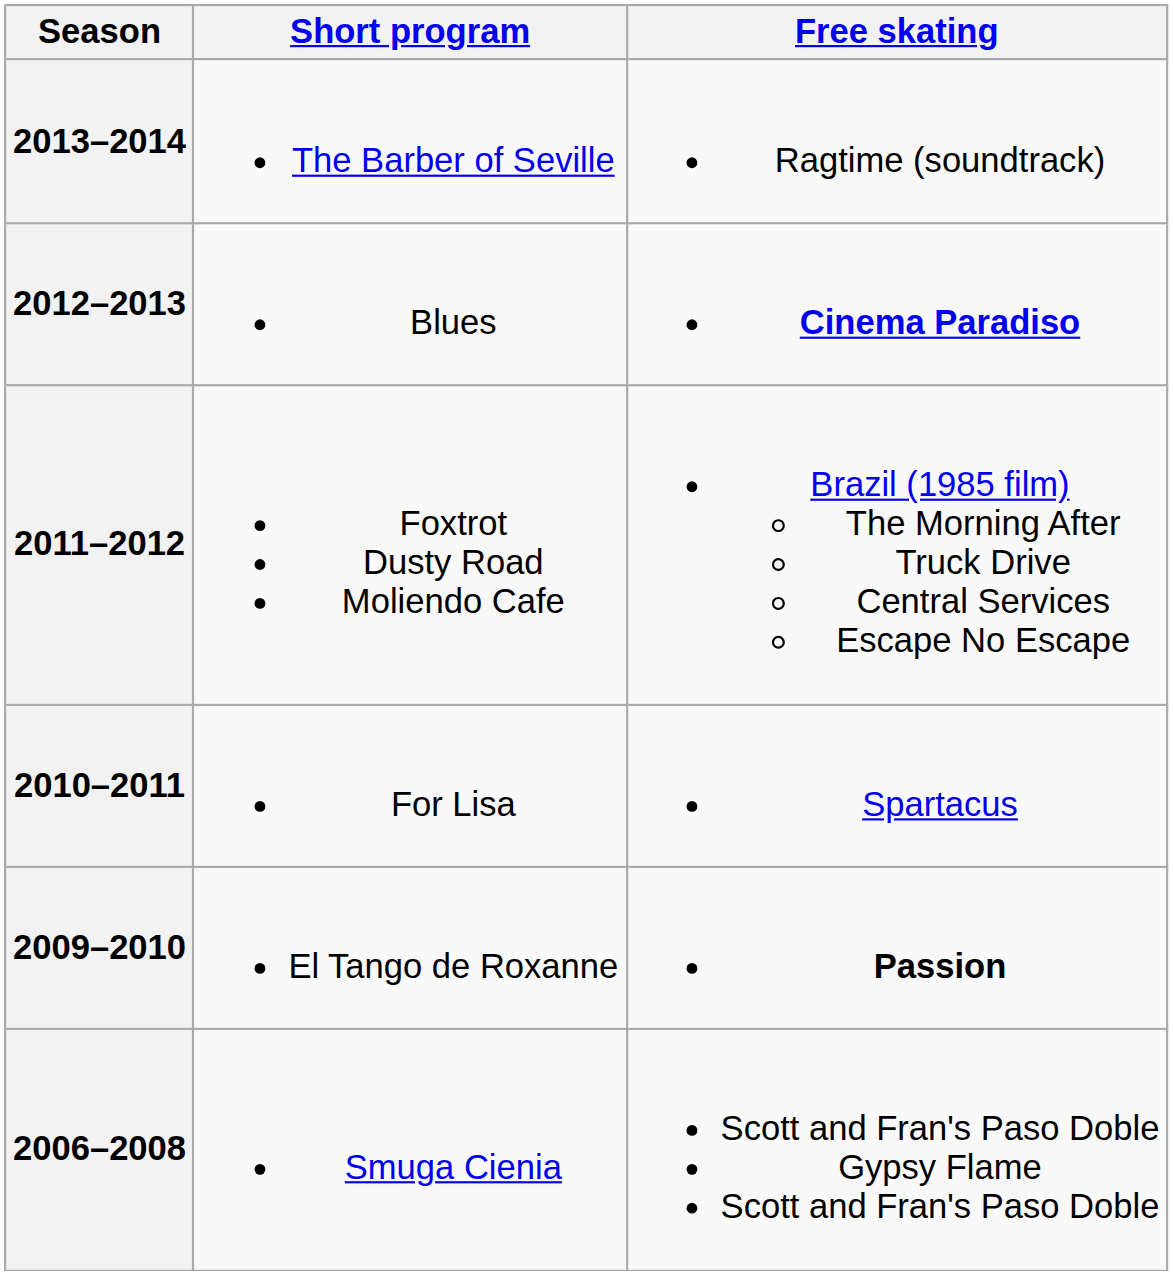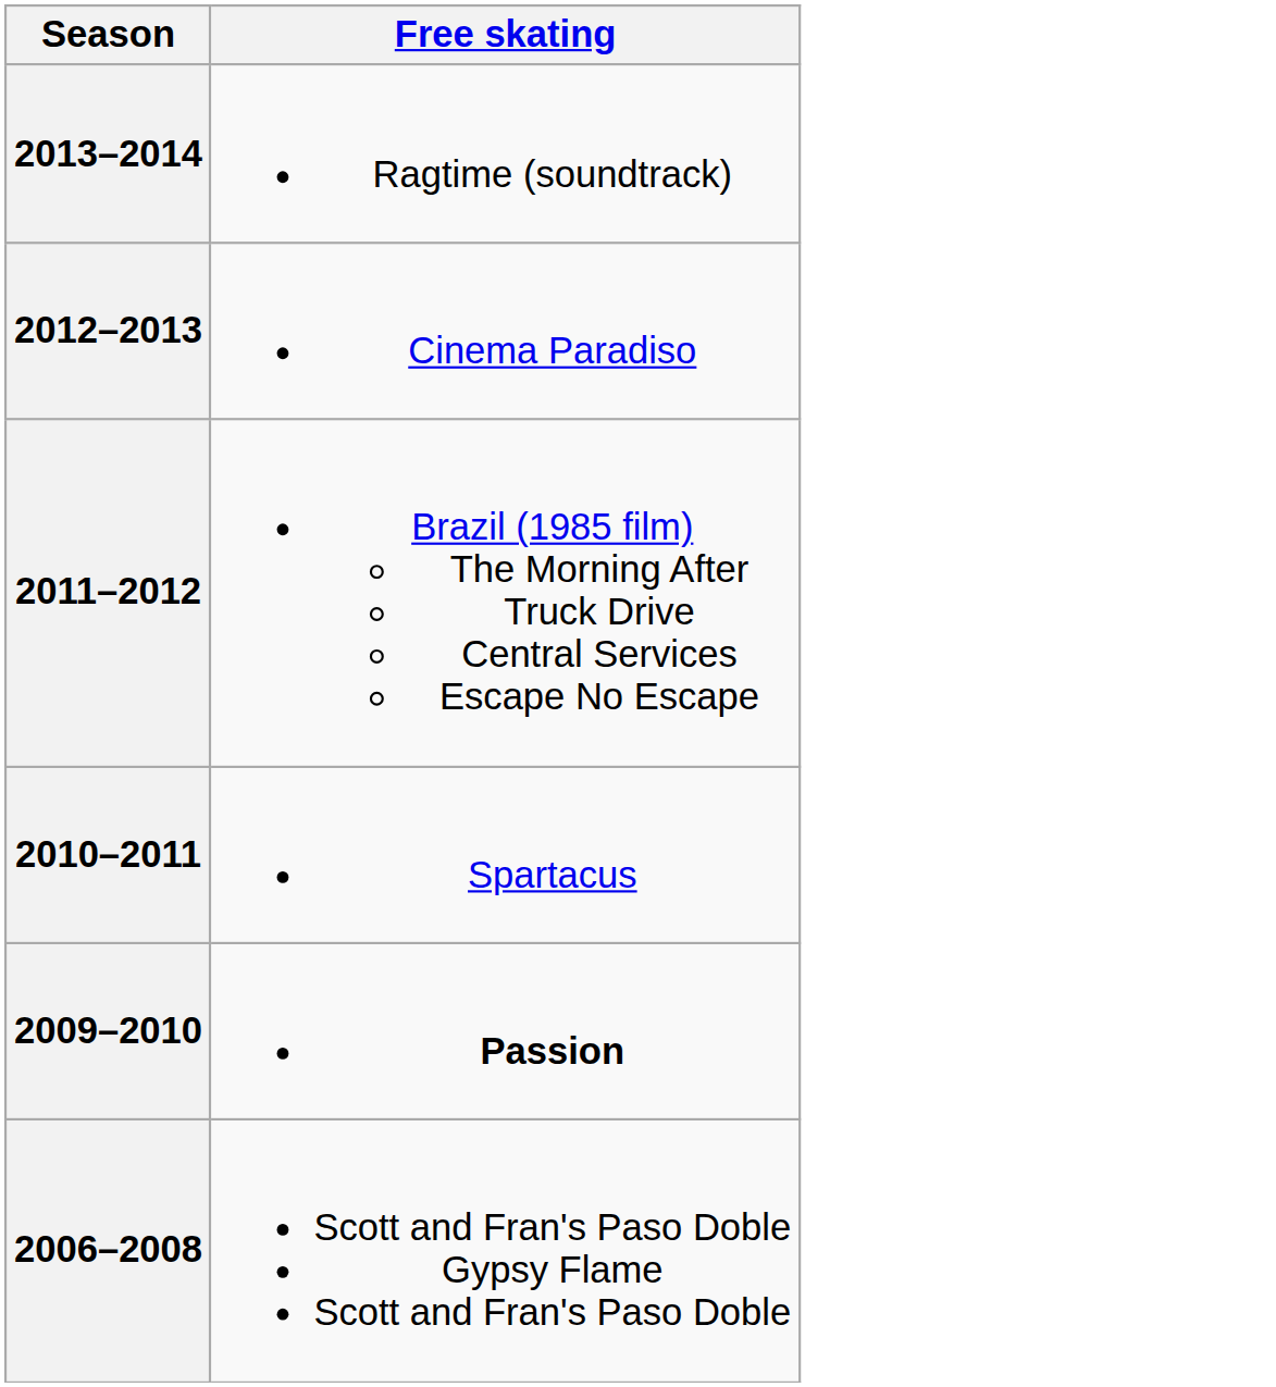- column: Short program | The Barber of Seville | Blues | Foxtrot Dusty Road Moliendo Cafe | For Lisa | El Tango de Roxanne | Smuga Cienia
2012–2013 | Free skating: bold -> normal
